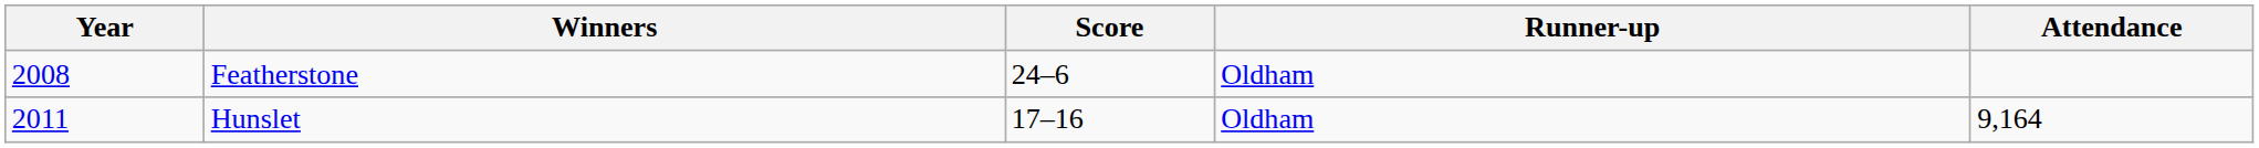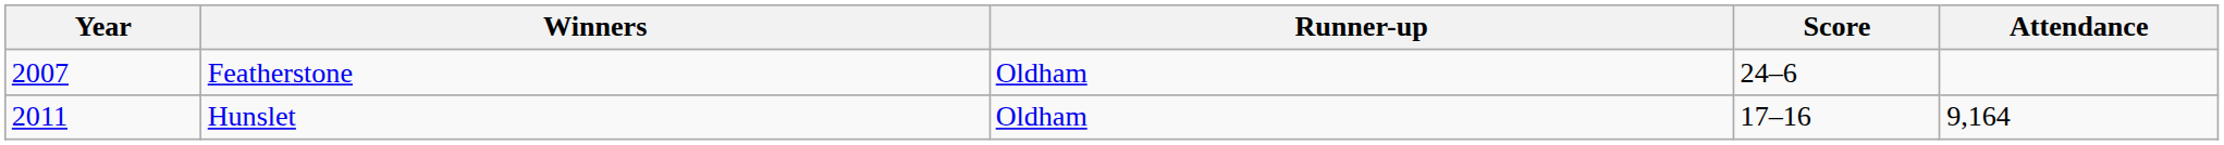columns swapped: Score <-> Runner-up
Featherstone | Year: 2008 -> 2007
